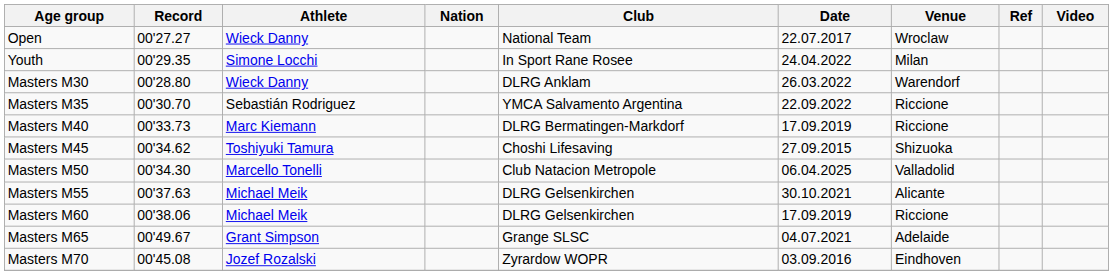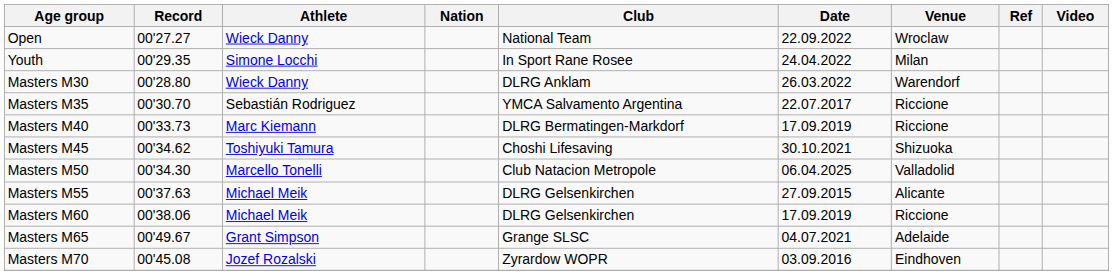Open | Date: 22.07.2017 -> 22.09.2022
Masters M35 | Date: 22.09.2022 -> 22.07.2017
Masters M45 | Date: 27.09.2015 -> 30.10.2021
Masters M55 | Date: 30.10.2021 -> 27.09.2015
